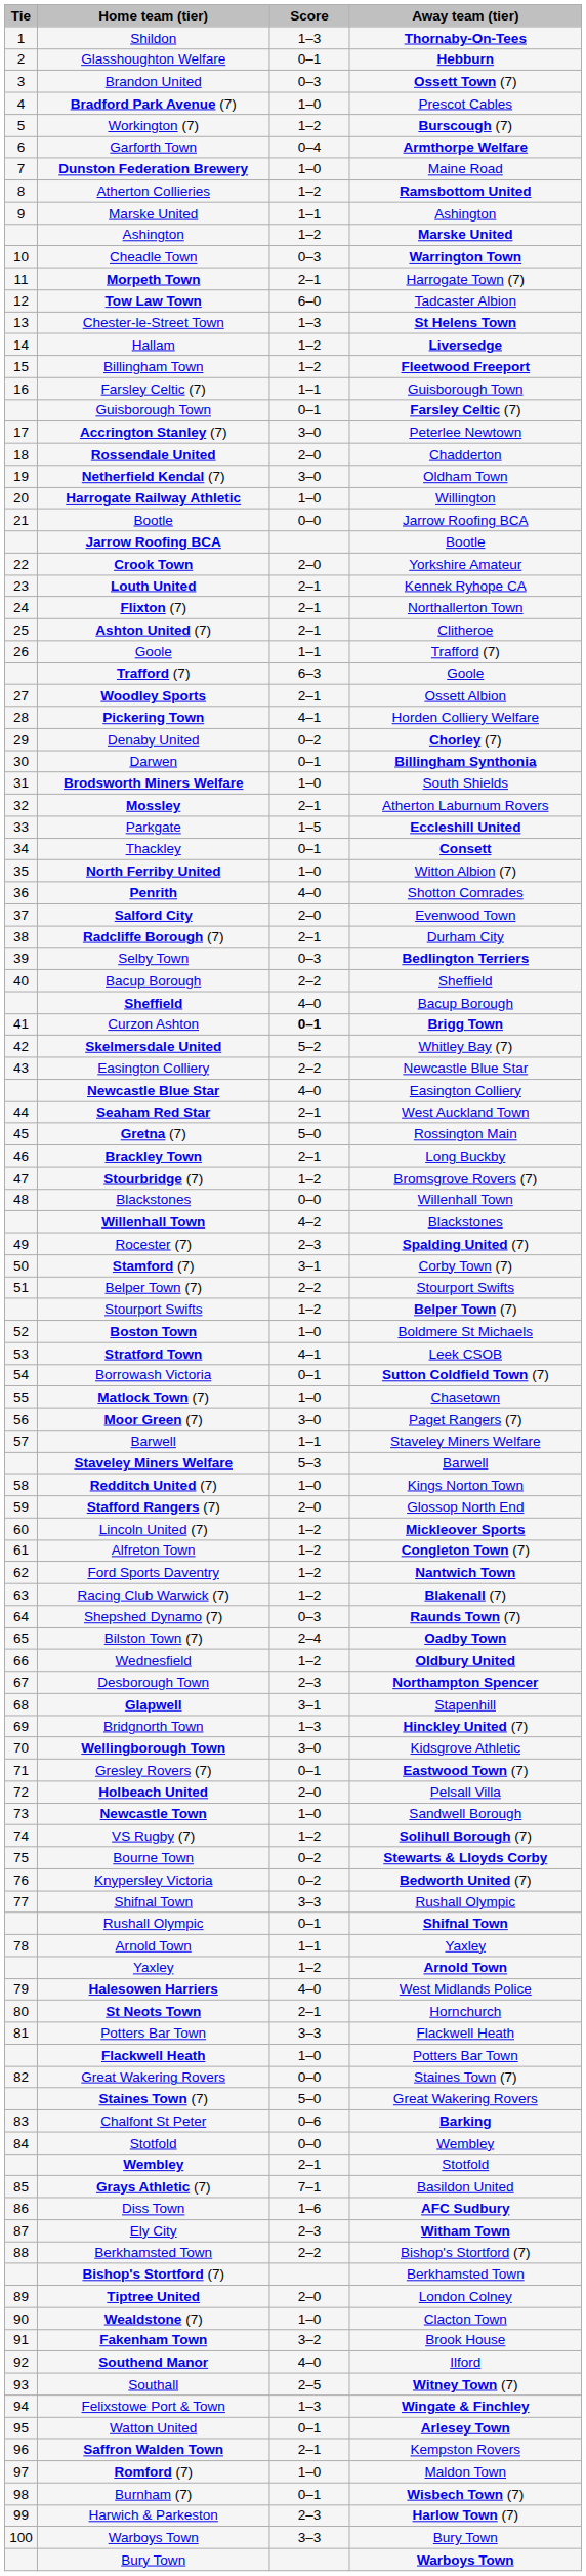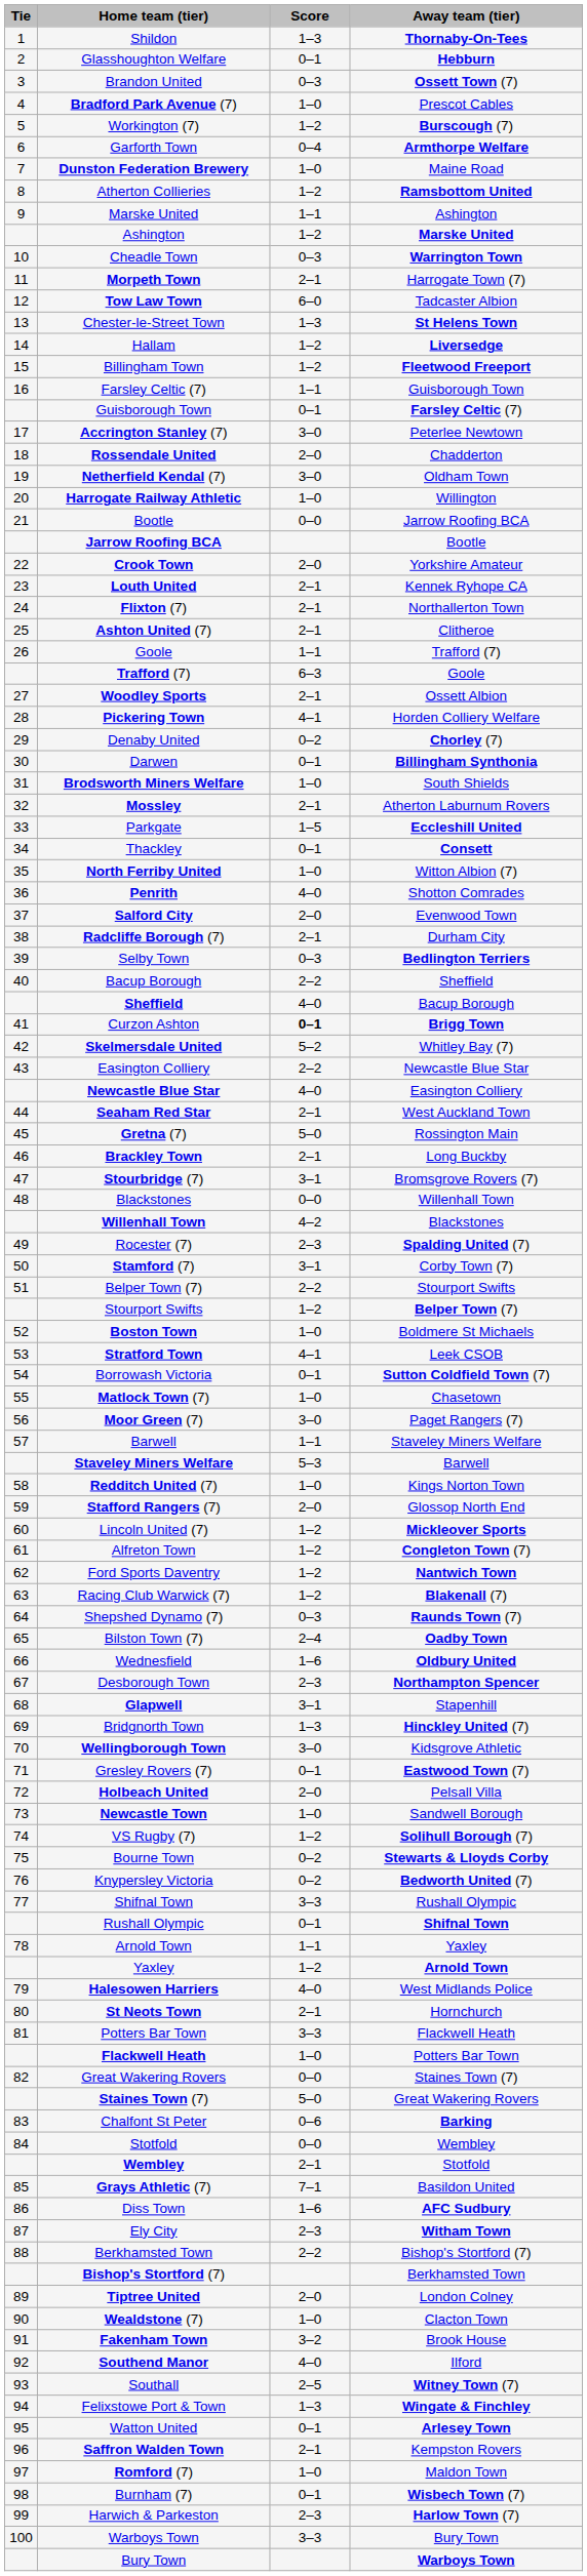Stourbridge (7) | Score: 1–2 -> 3–1
Wednesfield | Score: 1–2 -> 1–6
